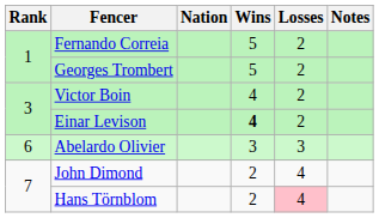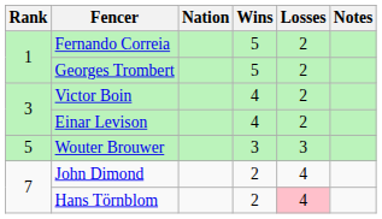Einar Levison | Wins: bold -> normal
+ row: 5 | Wouter Brouwer | 3 | 3
- row: 6 | Abelardo Olivier | 3 | 3
